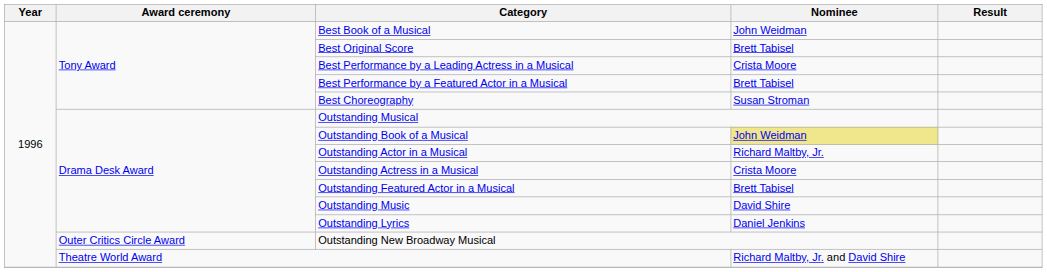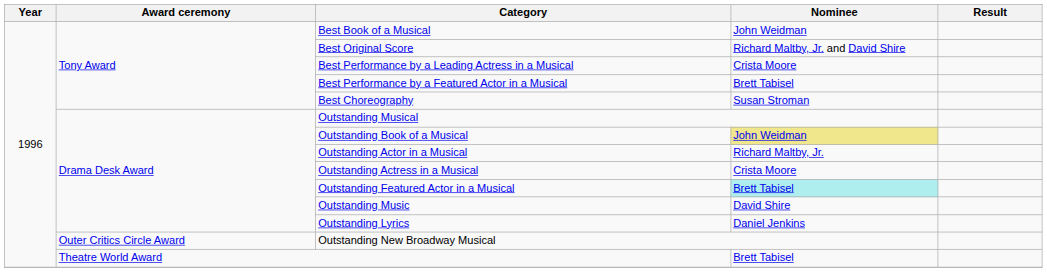Best Original Score | Nominee: Brett Tabisel -> Richard Maltby, Jr. and David Shire
Outstanding Featured Actor in a Musical | Nominee: no background -> paleturquoise background
Theatre World Award | Nominee: Richard Maltby, Jr. and David Shire -> Brett Tabisel
